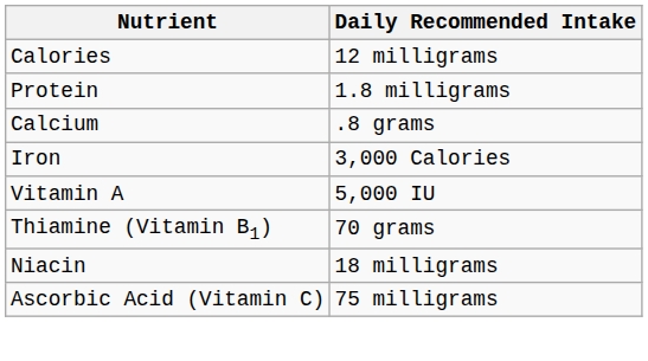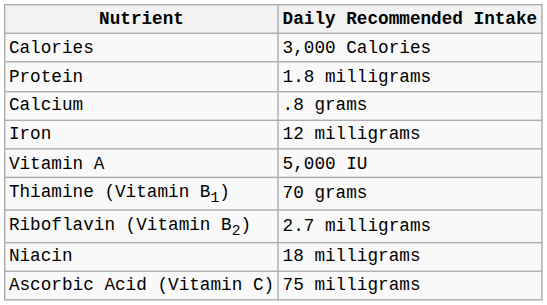Calories | Daily Recommended Intake: 12 milligrams -> 3,000 Calories
Iron | Daily Recommended Intake: 3,000 Calories -> 12 milligrams
+ row: Riboflavin (Vitamin B2) | 2.7 milligrams
